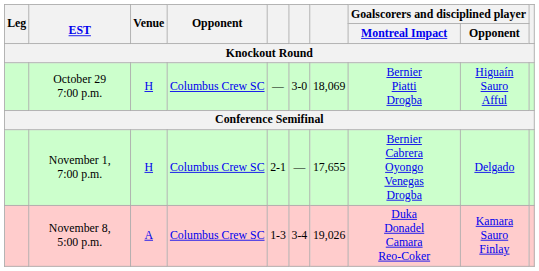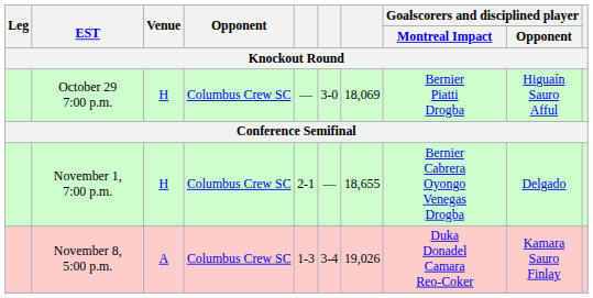November 1, 7:00 p.m. | column 7: 17,655 -> 18,655
